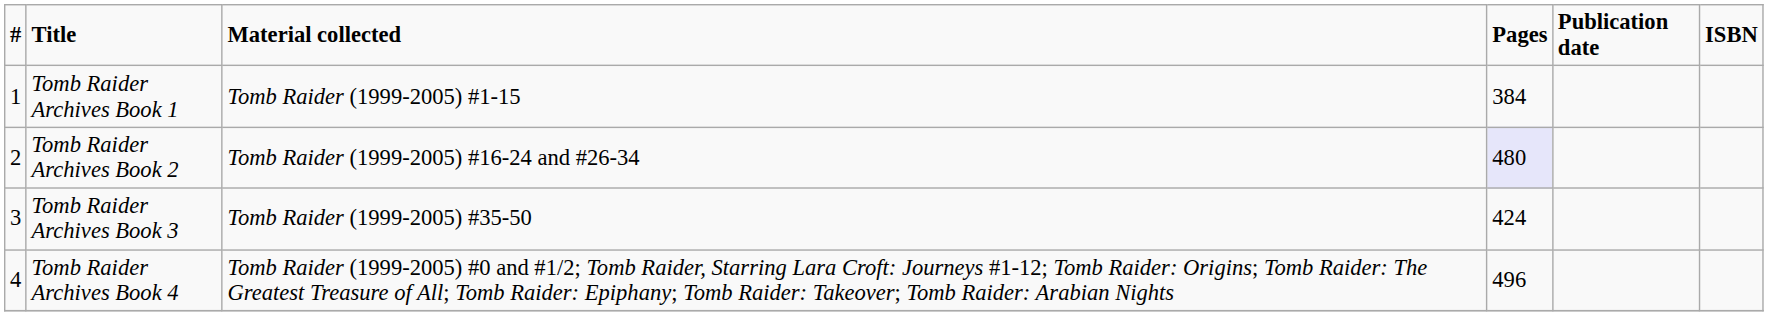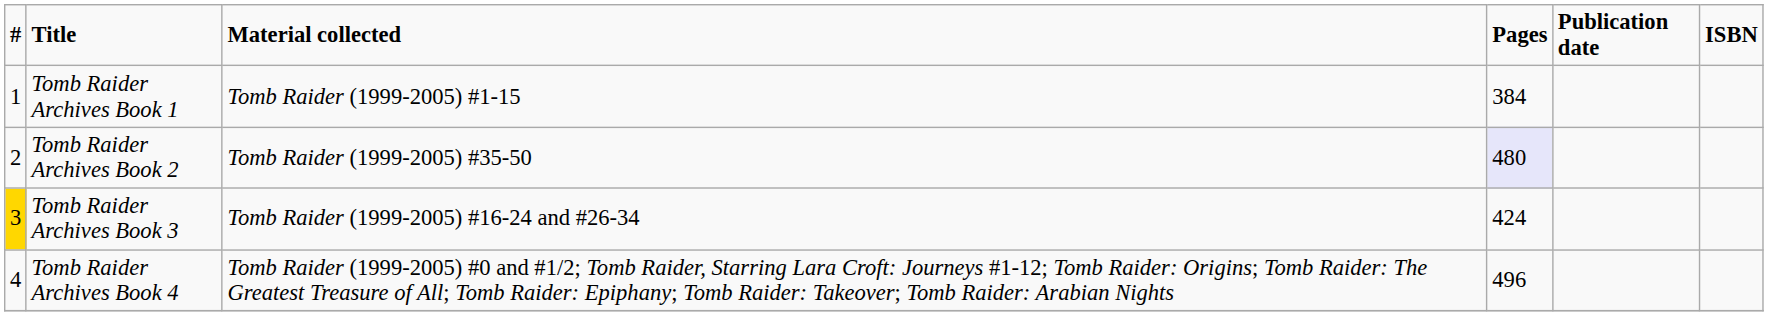Tomb Raider Archives Book 2 | Material collected: Tomb Raider (1999-2005) #16-24 and #26-34 -> Tomb Raider (1999-2005) #35-50
Tomb Raider Archives Book 3 | #: no background -> gold background
Tomb Raider Archives Book 3 | Material collected: Tomb Raider (1999-2005) #35-50 -> Tomb Raider (1999-2005) #16-24 and #26-34
